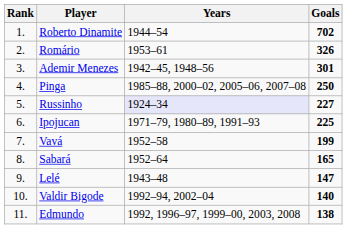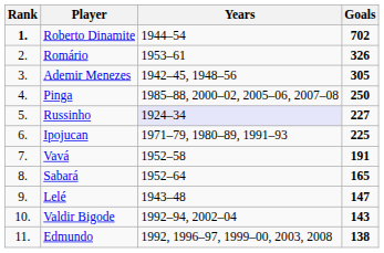Roberto Dinamite | Rank: normal -> bold
Ademir Menezes | Goals: 301 -> 305
Vavá | Goals: 199 -> 191
Valdir Bigode | Goals: 140 -> 143
